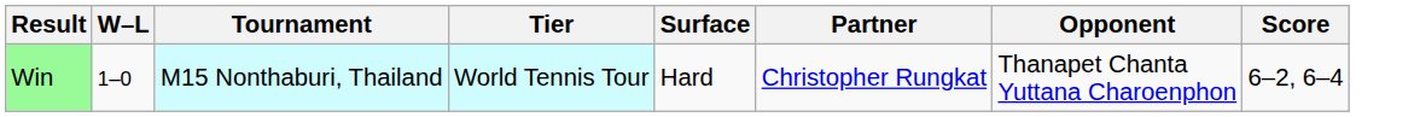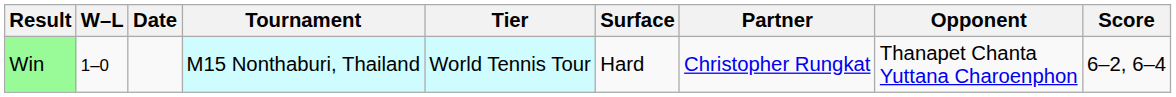+ column: Date
